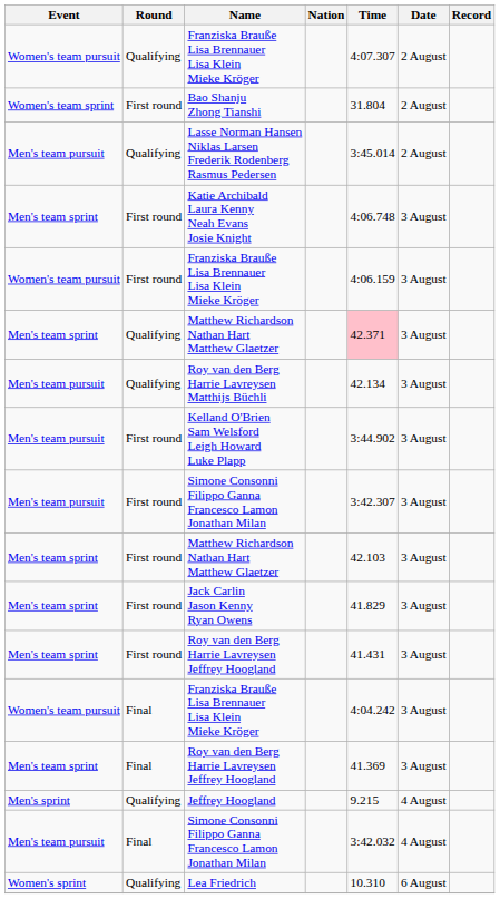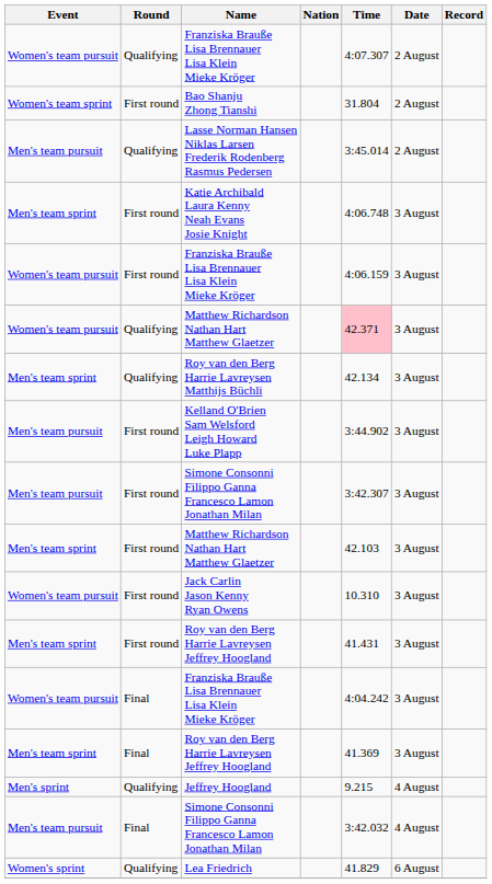Qualifying / Matthew Richardson Nathan Hart Matthew Glaetzer | Event: Men's team sprint -> Women's team pursuit
Roy van den Berg Harrie Lavreysen Matthijs Büchli | Event: Men's team pursuit -> Men's team sprint
Jack Carlin Jason Kenny Ryan Owens | Event: Men's team sprint -> Women's team pursuit
Jack Carlin Jason Kenny Ryan Owens | Time: 41.829 -> 10.310
Lea Friedrich | Time: 10.310 -> 41.829
